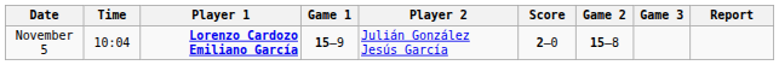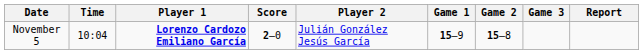columns swapped: Score <-> Game 1
